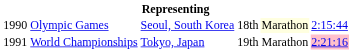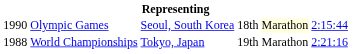World Championships | column 1: 1991 -> 1988
World Championships | column 6: pink background -> no background
